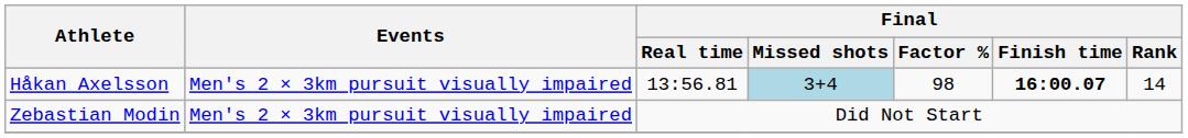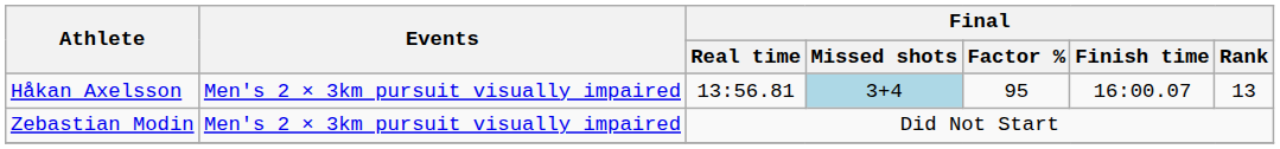Håkan Axelsson | Final / Factor %: 98 -> 95
Håkan Axelsson | Final / Finish time: bold -> normal
Håkan Axelsson | Final / Rank: 14 -> 13
